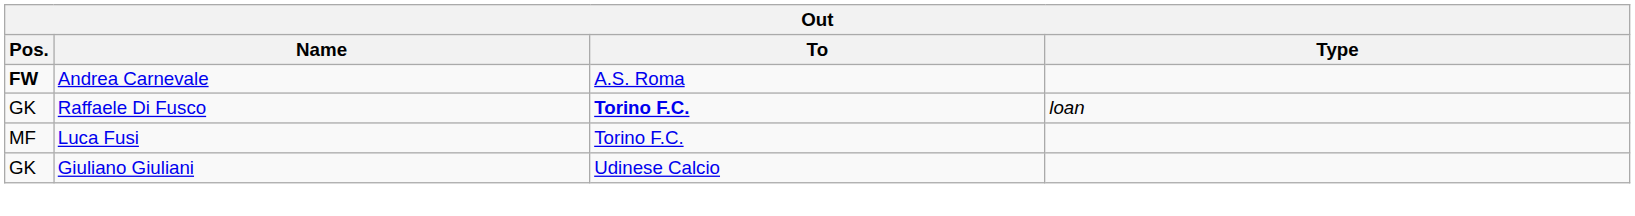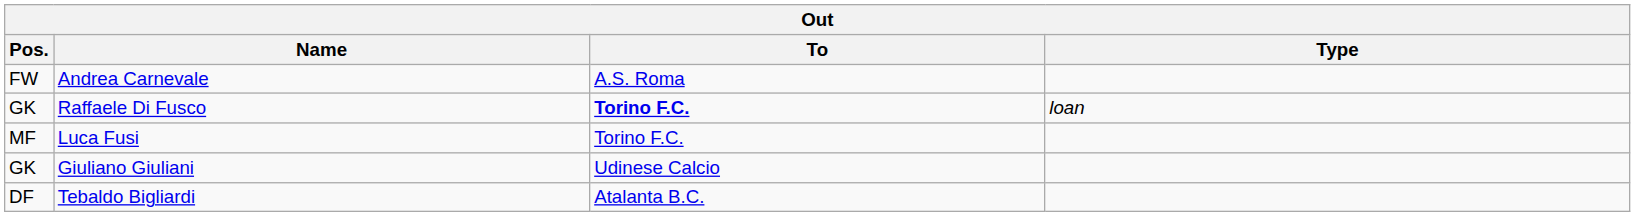Andrea Carnevale | Pos.: bold -> normal
+ row: DF | Tebaldo Bigliardi | Atalanta B.C.
